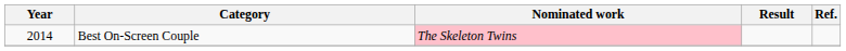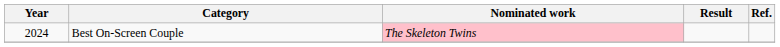Best On-Screen Couple | Year: 2014 -> 2024
